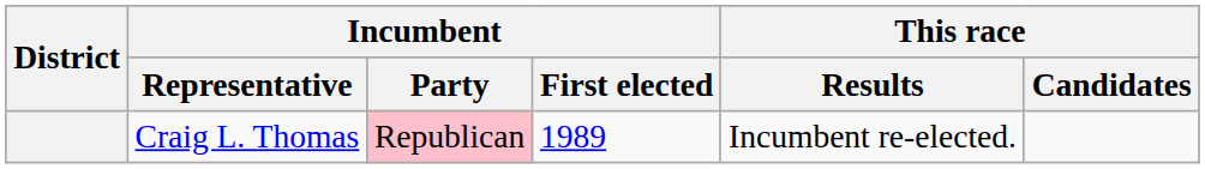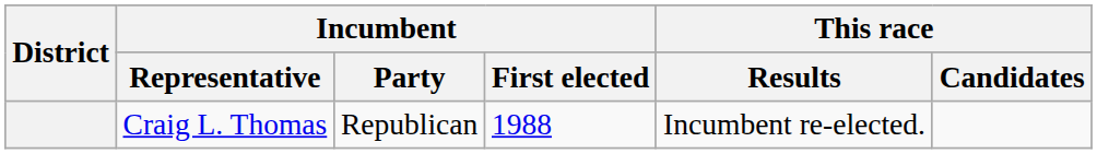Craig L. Thomas | Incumbent / Party: pink background -> no background
Craig L. Thomas | Incumbent / First elected: 1989 -> 1988
